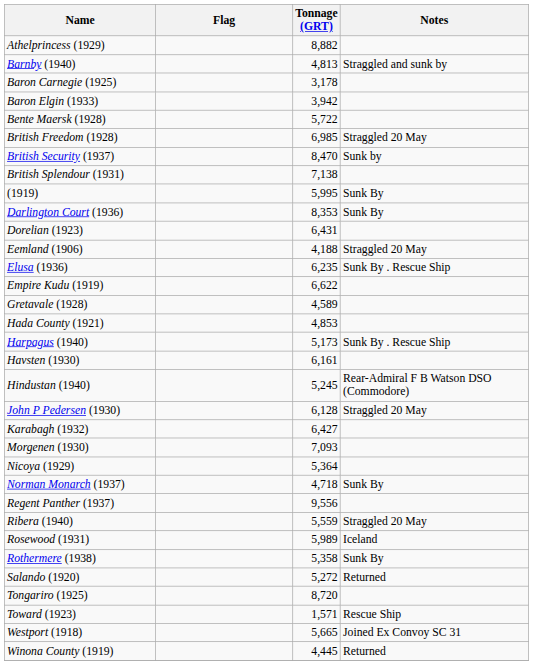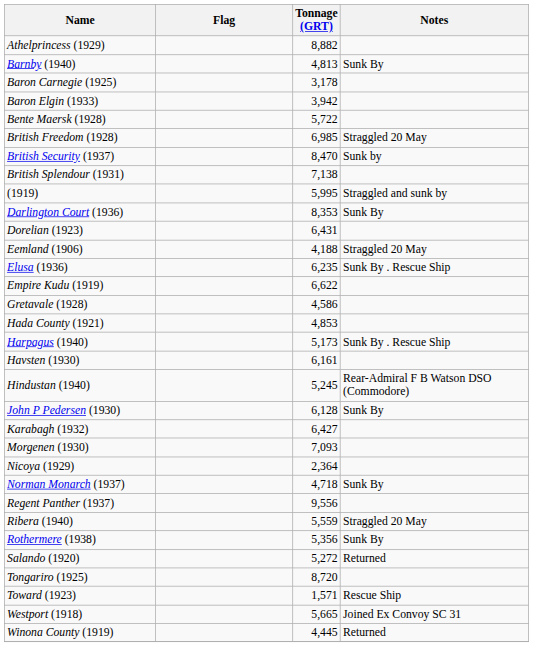Barnby (1940) | Notes: Straggled and sunk by -> Sunk By
(1919) | Notes: Sunk By -> Straggled and sunk by
Gretavale (1928) | Tonnage (GRT): 4,589 -> 4,586
John P Pedersen (1930) | Notes: Straggled 20 May -> Sunk By
Nicoya (1929) | Tonnage (GRT): 5,364 -> 2,364
- row: Rosewood (1931) | 5,989 | Iceland
Rothermere (1938) | Tonnage (GRT): 5,358 -> 5,356
